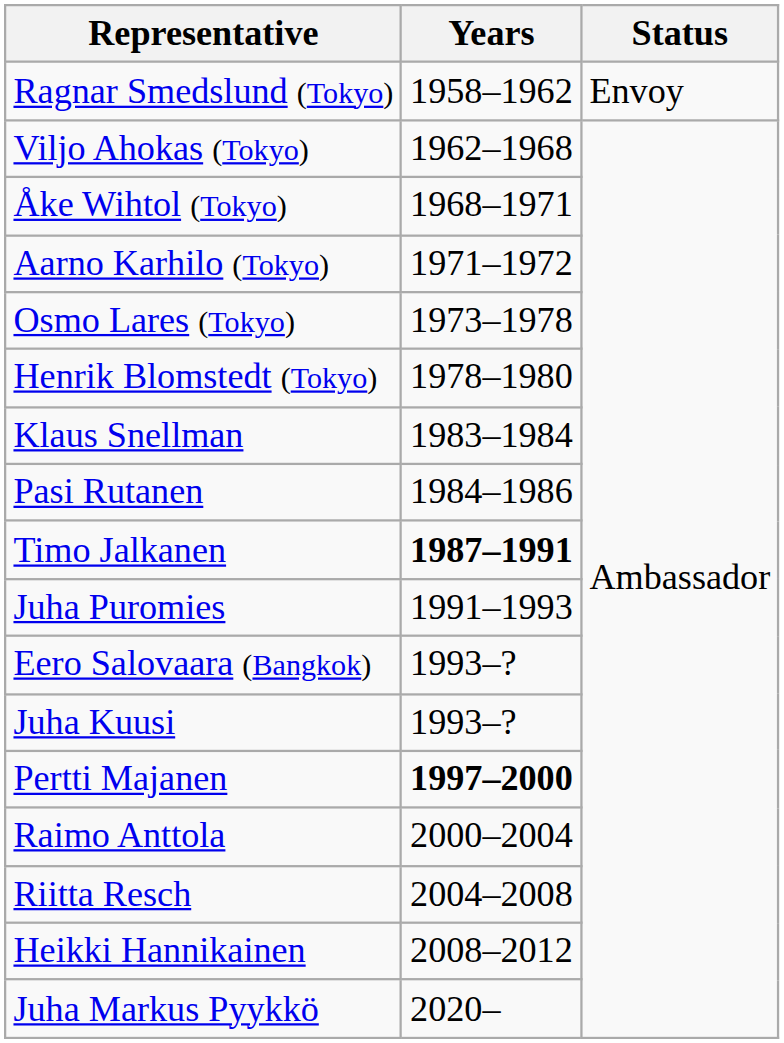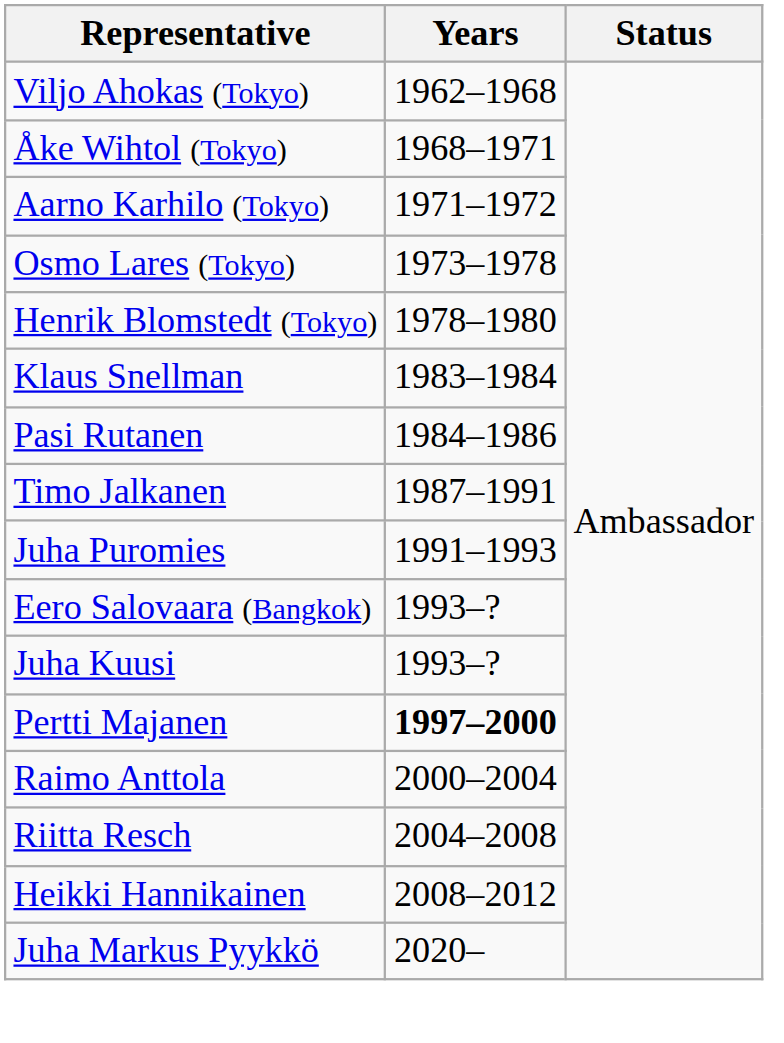- row: Ragnar Smedslund (Tokyo) | 1958–1962 | Envoy
Timo Jalkanen | Years: bold -> normal
